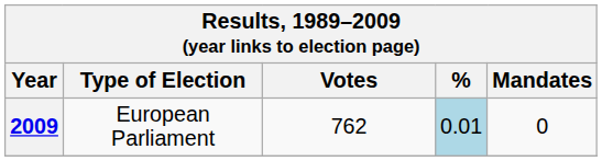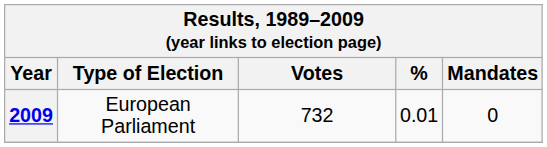2009 | Votes: 762 -> 732
2009 | %: lightblue background -> no background
